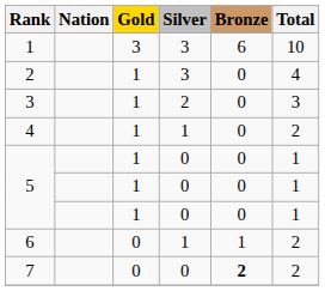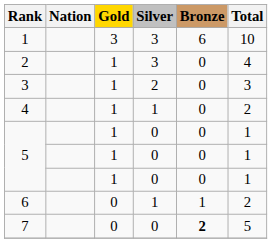7 | Total: 2 -> 5
